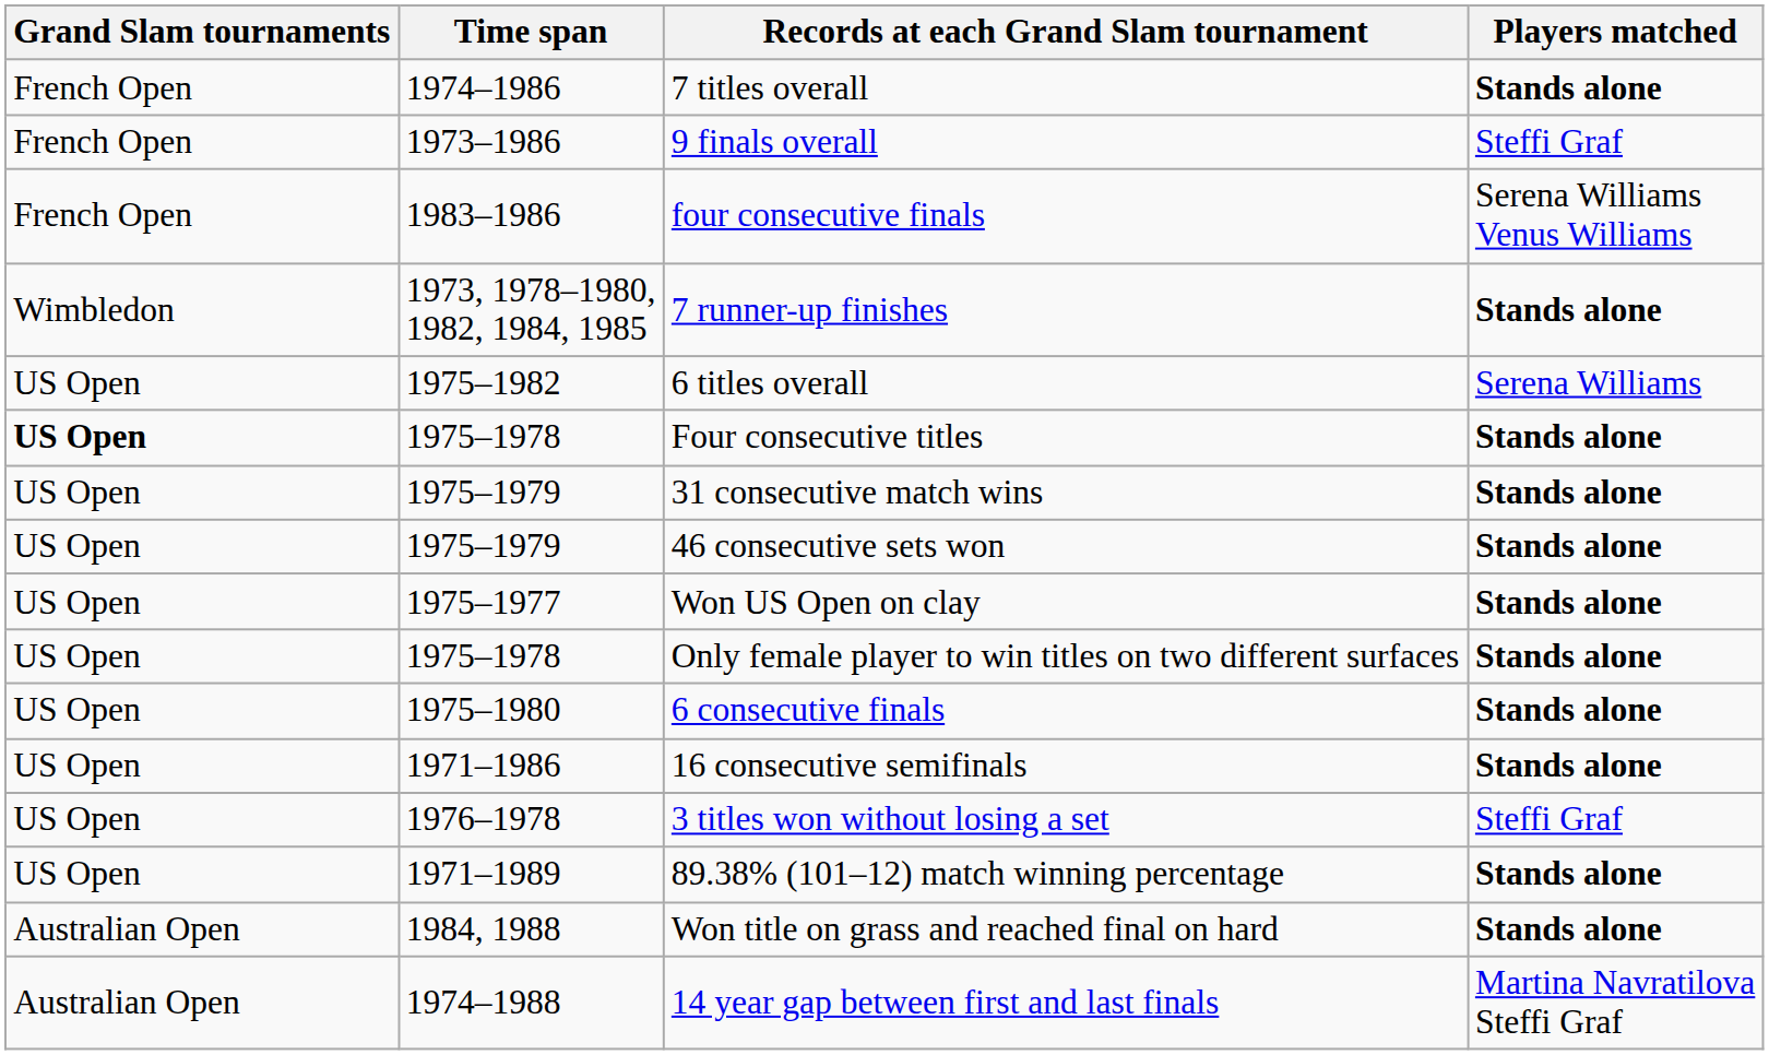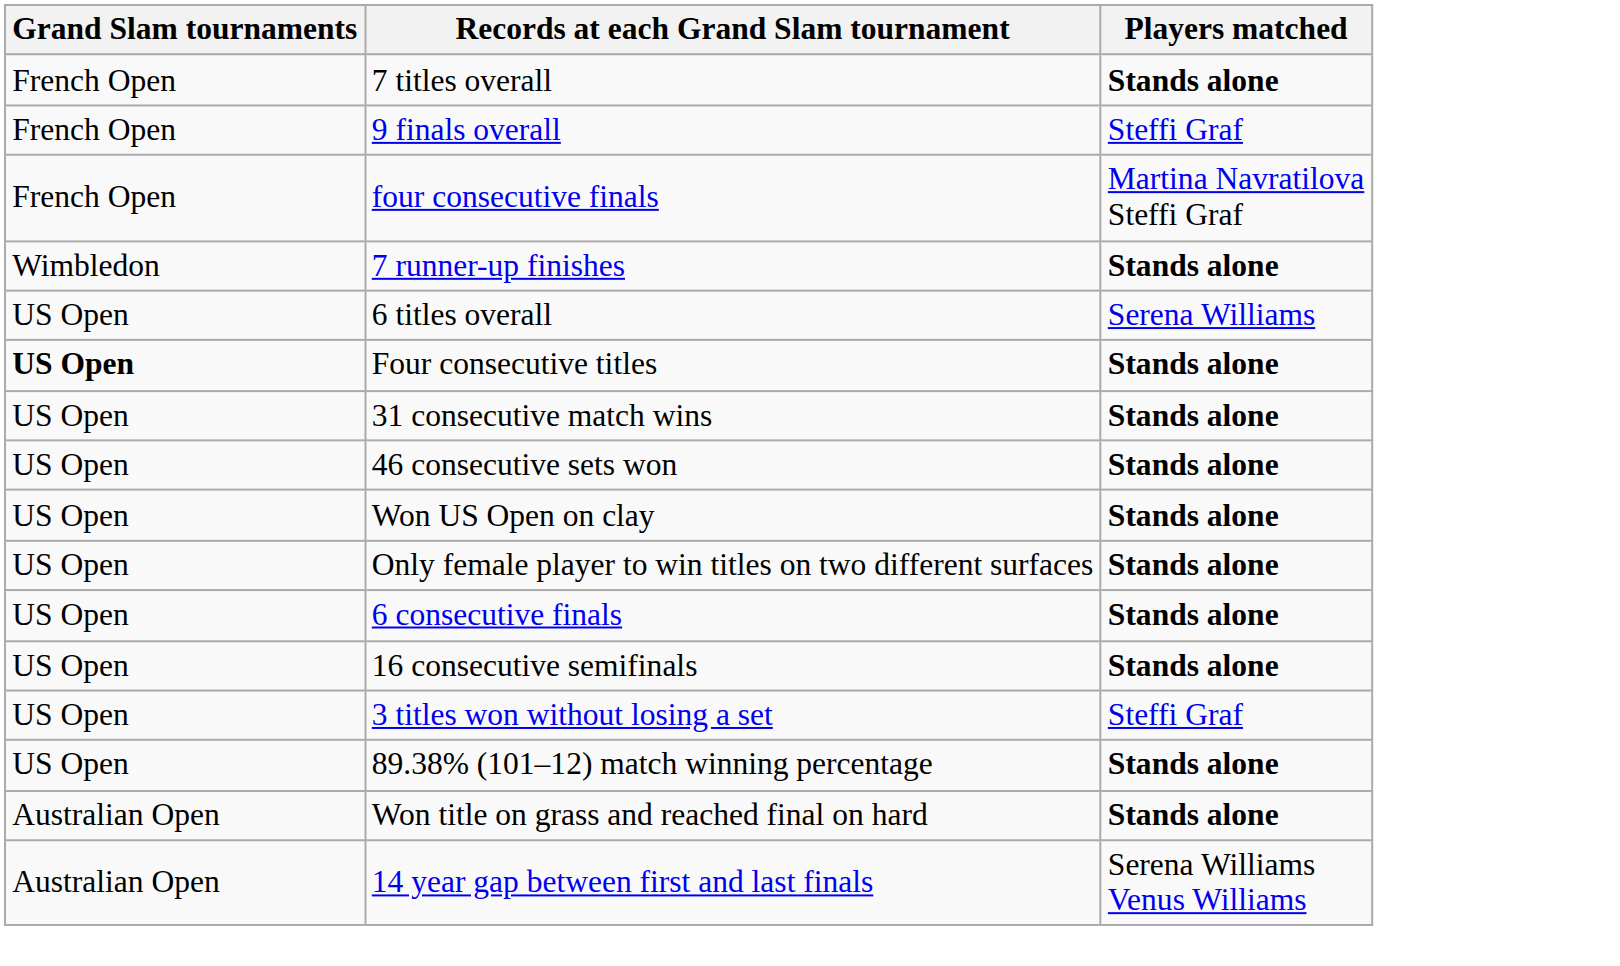- column: Time span | 1974–1986 | 1973–1986 | 1983–1986 | 1973, 1978–1980, 1982, 1984, 1985 | 1975–1982 | 1975–1978 | 1975–1979 | 1975–1979 | 1975–1977 | 1975–1978 | 1975–1980 | 1971–1986 | 1976–1978 | 1971–1989 | 1984, 1988 | 1974–1988
four consecutive finals | Players matched: Serena Williams Venus Williams -> Martina Navratilova Steffi Graf
14 year gap between first and last finals | Players matched: Martina Navratilova Steffi Graf -> Serena Williams Venus Williams
